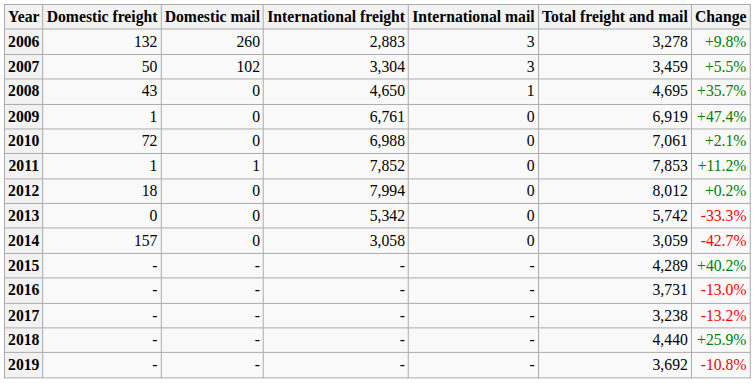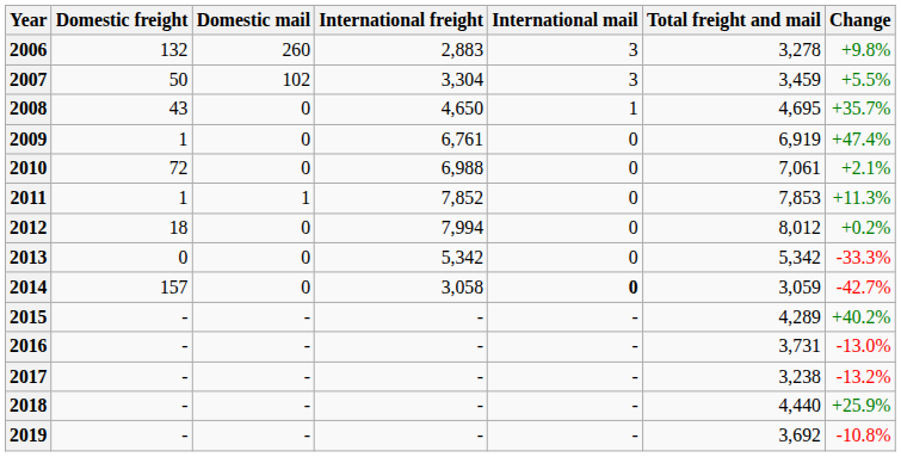2011 | Change: +11.2% -> +11.3%
2013 | Total freight and mail: 5,742 -> 5,342
2014 | International mail: normal -> bold
